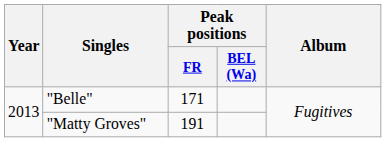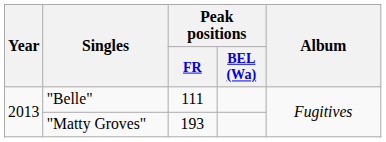"Belle" | Peak positions / FR: 171 -> 111
"Matty Groves" | Peak positions / FR: 191 -> 193
